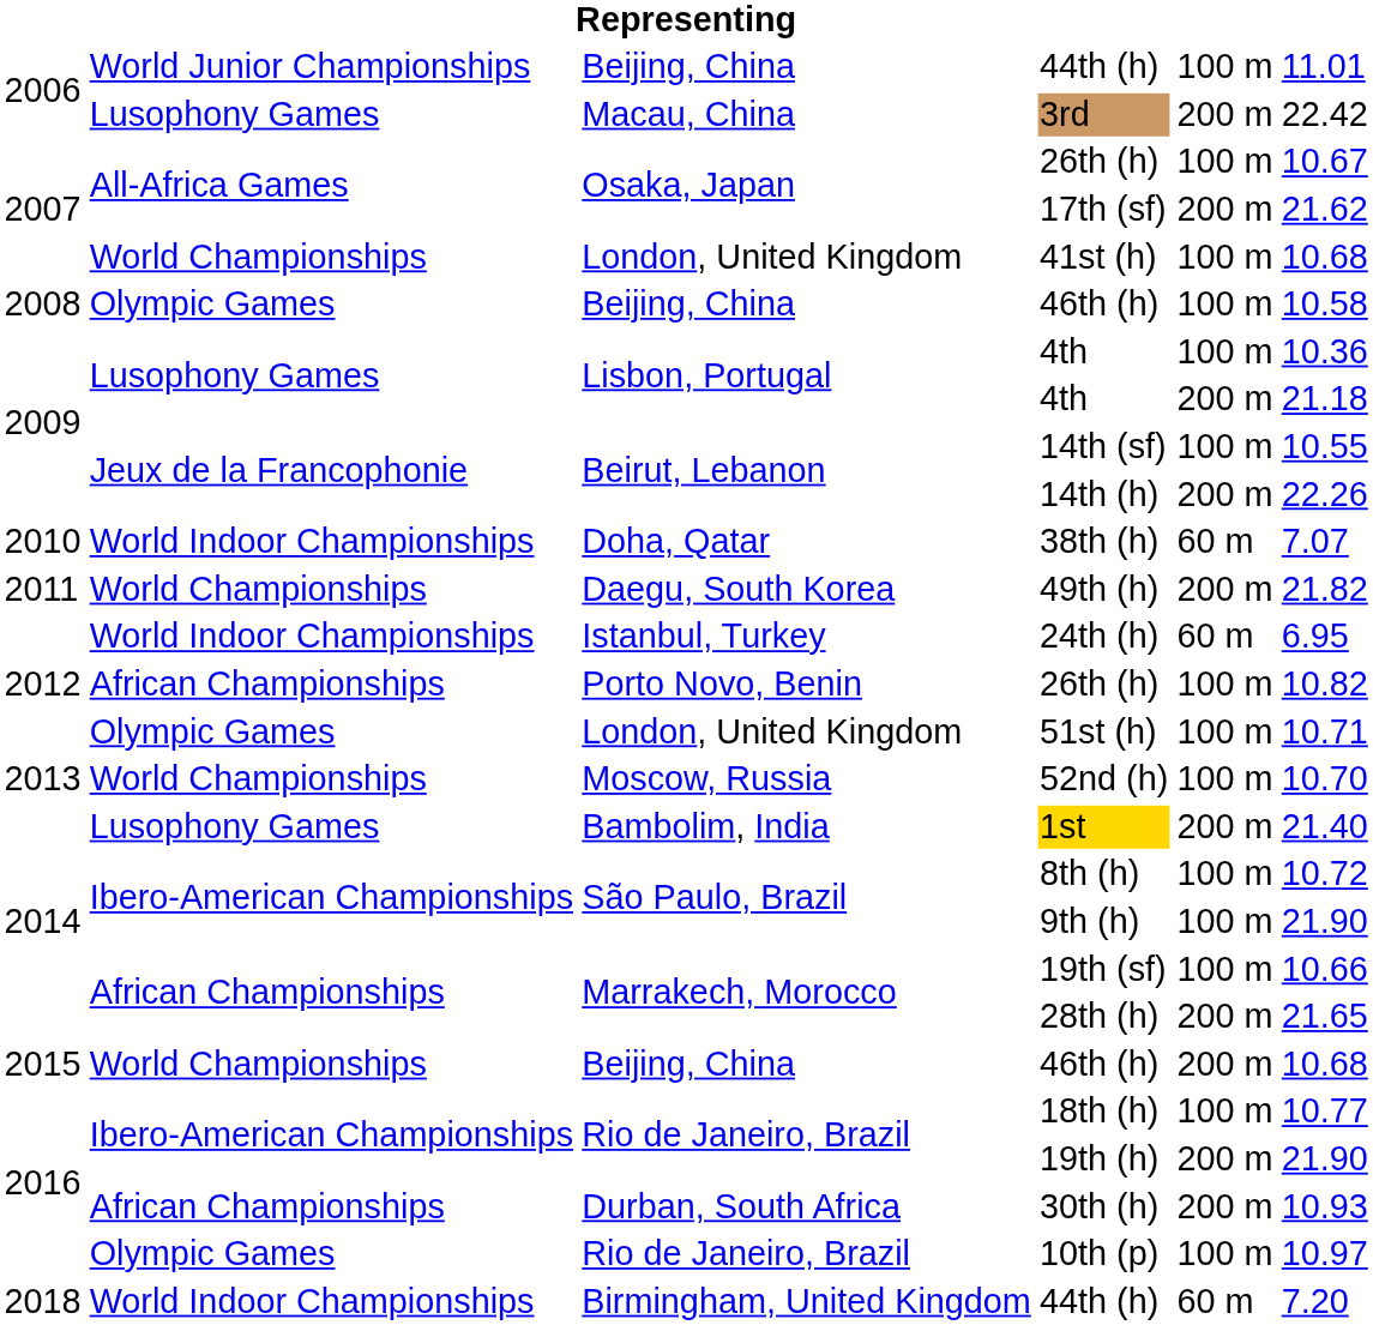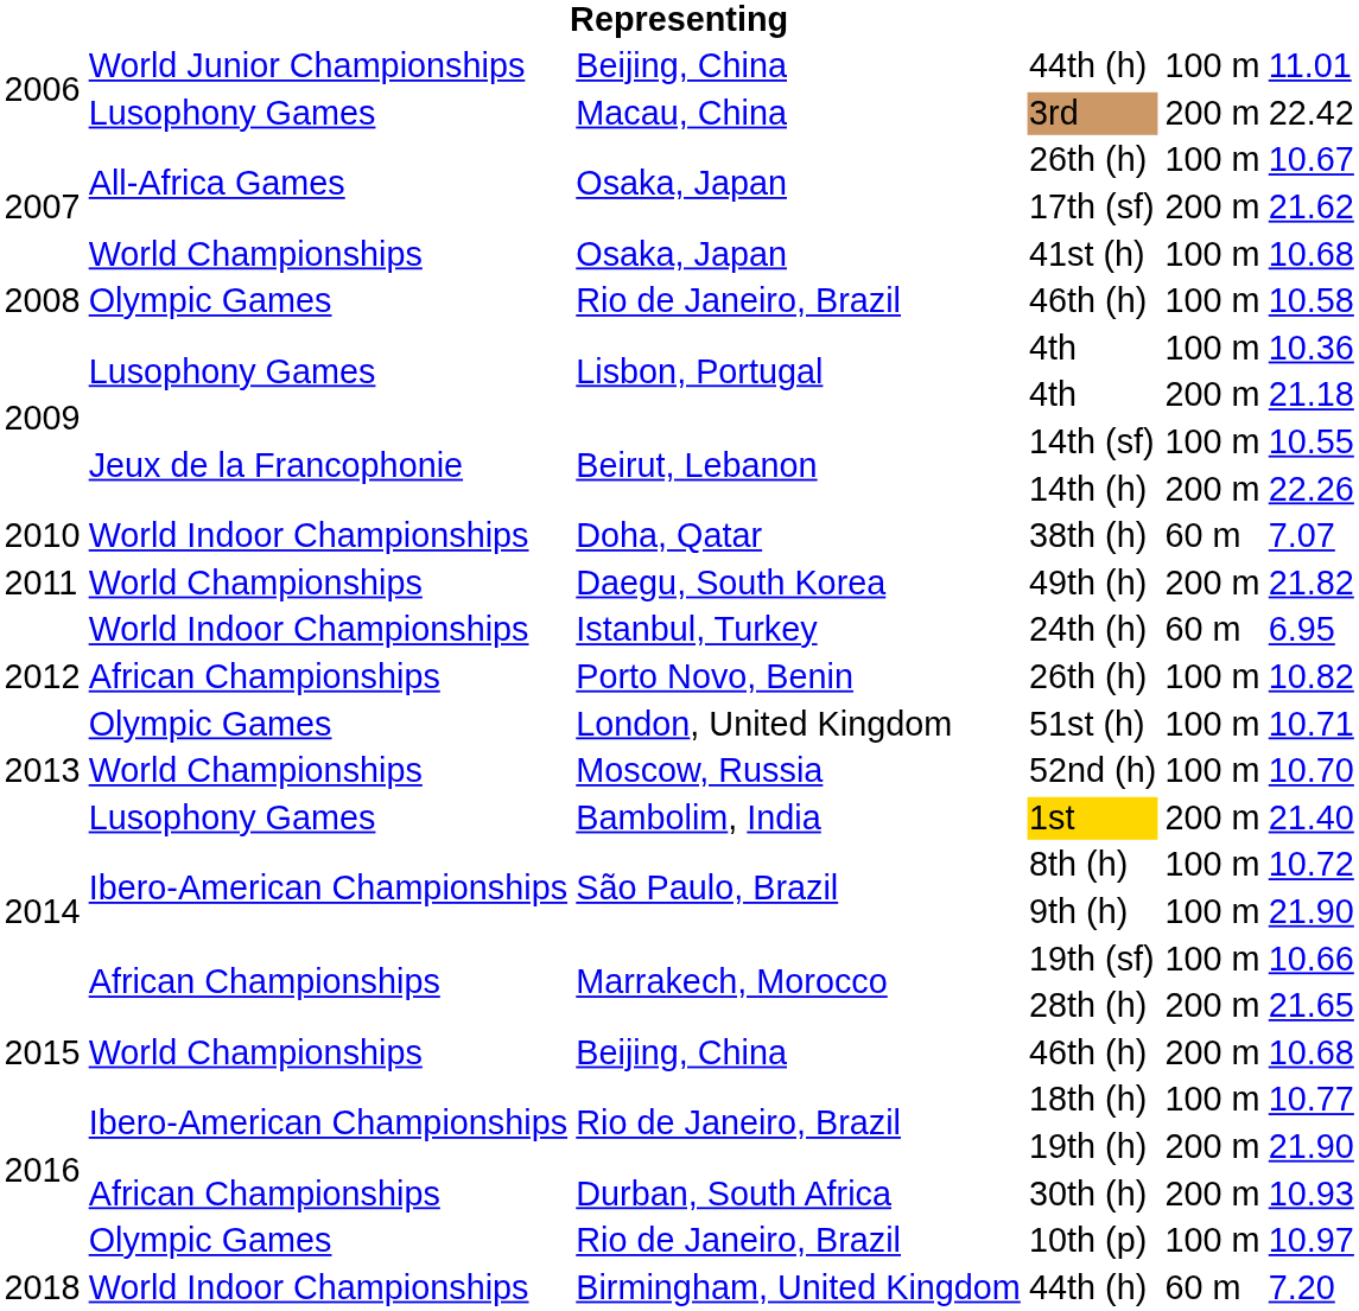41st (h) | column 3: London, United Kingdom -> Osaka, Japan
2008 / 46th (h) | column 3: Beijing, China -> Rio de Janeiro, Brazil
